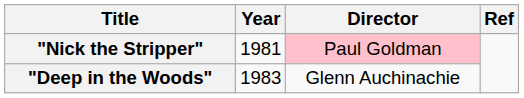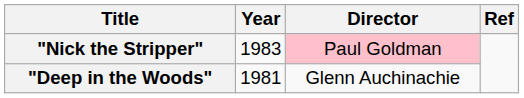"Nick the Stripper" | Year: 1981 -> 1983
"Deep in the Woods" | Year: 1983 -> 1981
